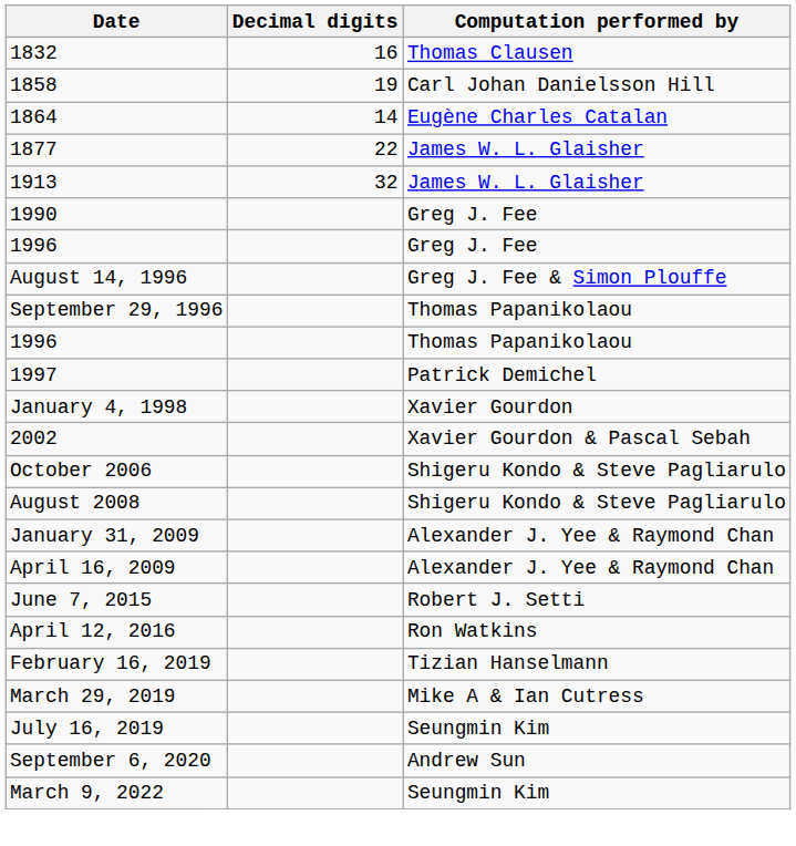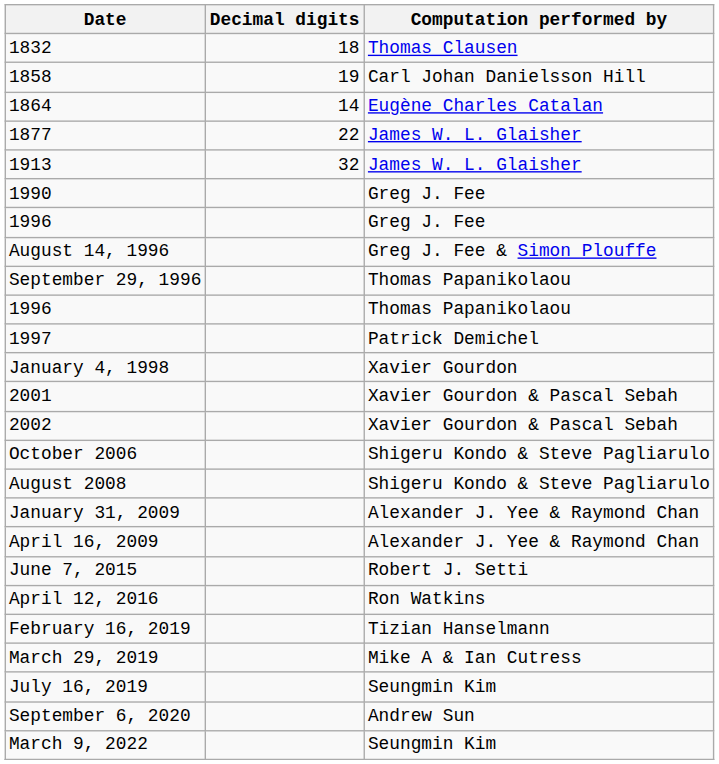1832 | Decimal digits: 16 -> 18
+ row: 2001 | Xavier Gourdon & Pascal Sebah
